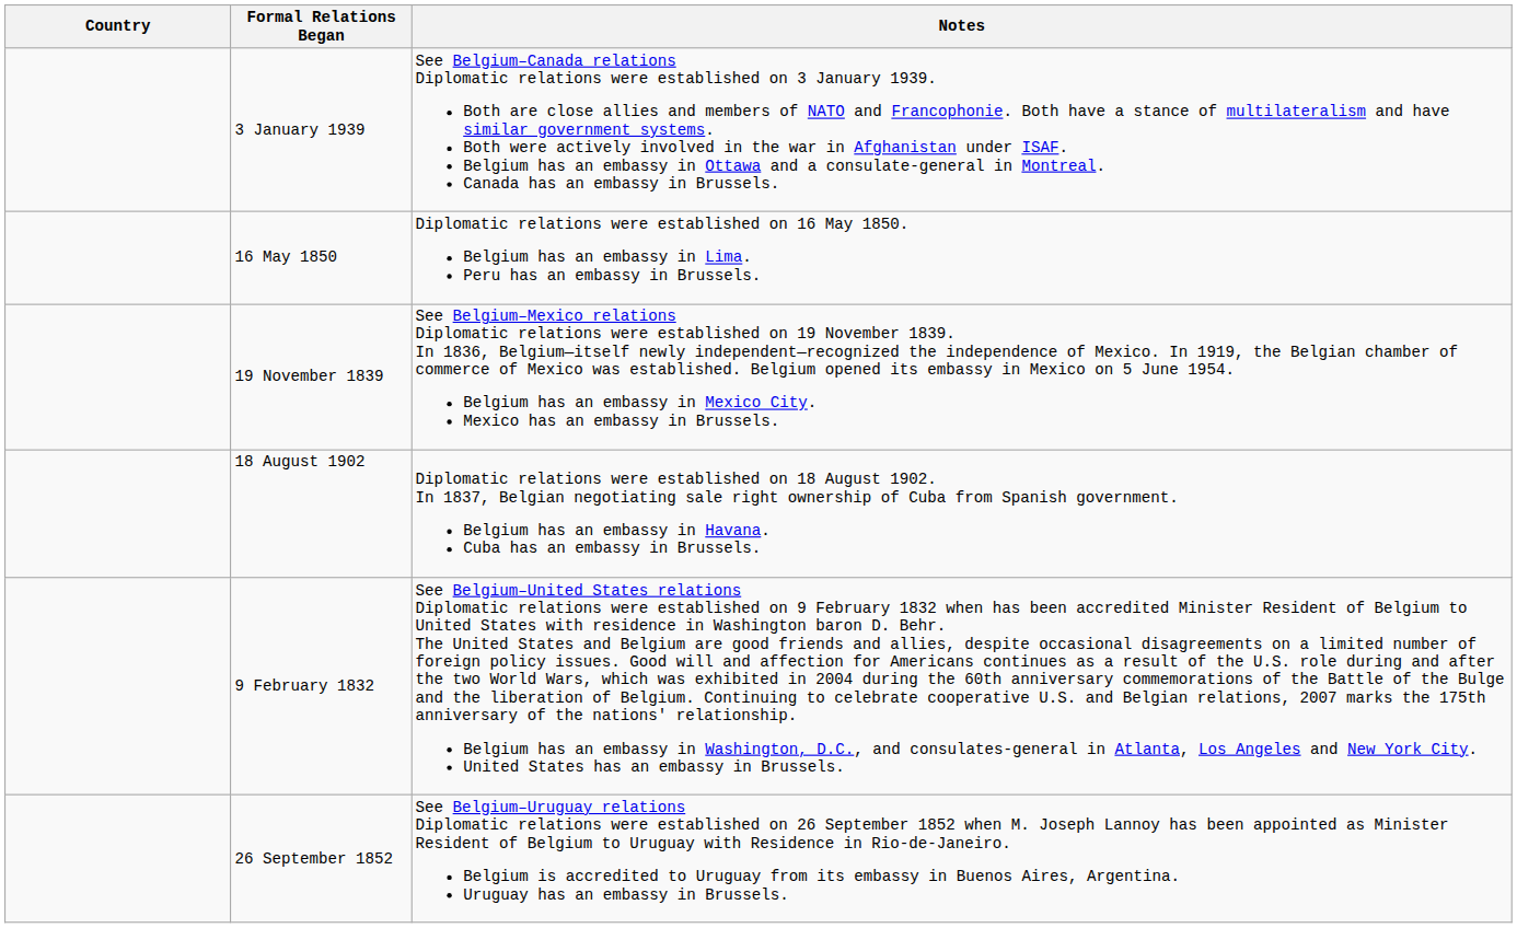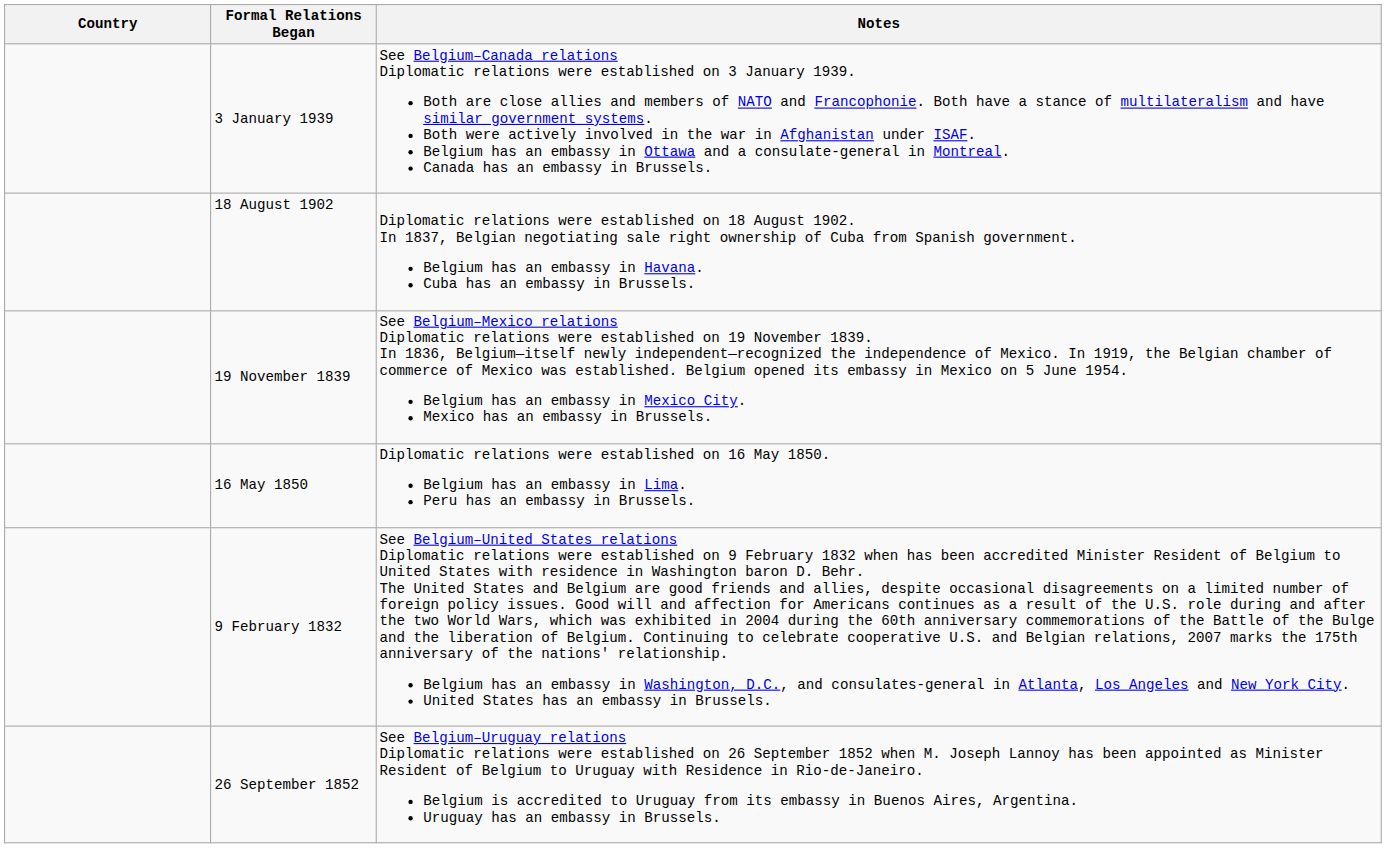rows swapped: 18 August 1902 <-> 16 May 1850
